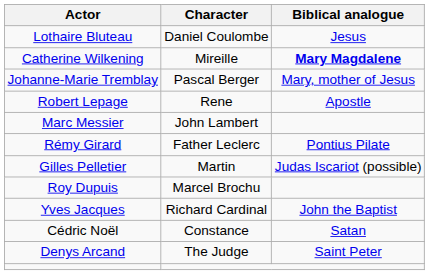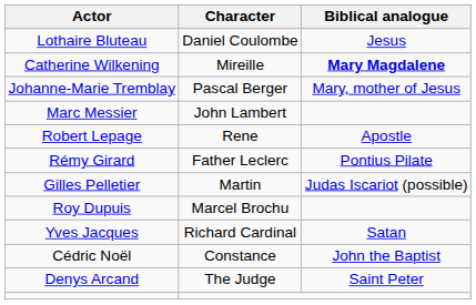rows swapped: Marc Messier <-> Robert Lepage
Yves Jacques | Biblical analogue: John the Baptist -> Satan
Cédric Noël | Biblical analogue: Satan -> John the Baptist
